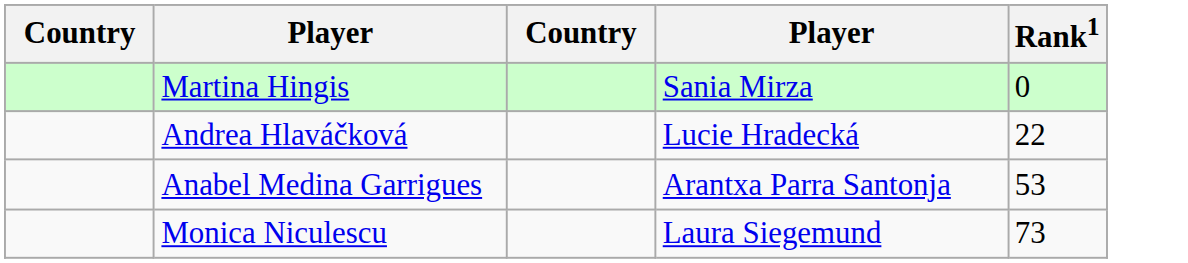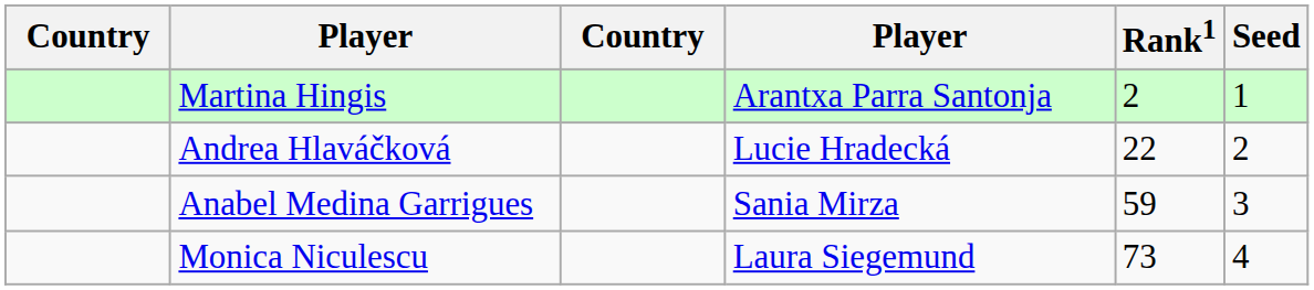+ column: Seed | 1 | 2 | 3 | 4
Martina Hingis | column 4: Sania Mirza -> Arantxa Parra Santonja
Martina Hingis | Rank1: 0 -> 2
Anabel Medina Garrigues | column 4: Arantxa Parra Santonja -> Sania Mirza
Anabel Medina Garrigues | Rank1: 53 -> 59
